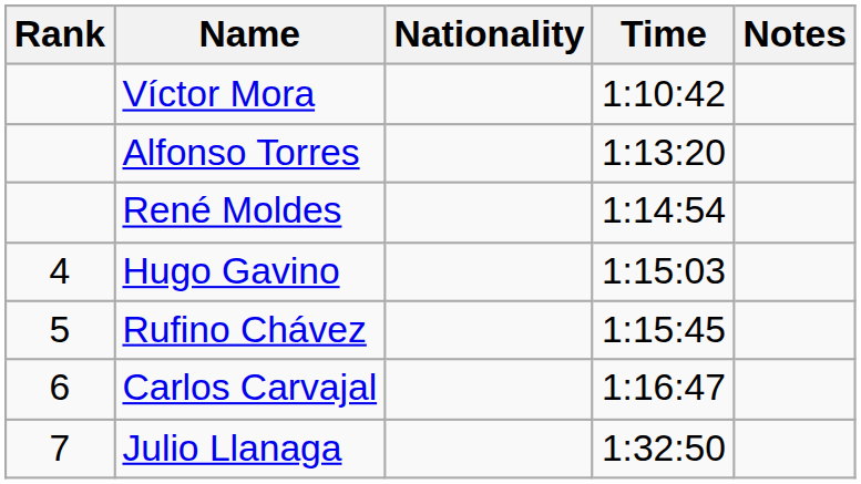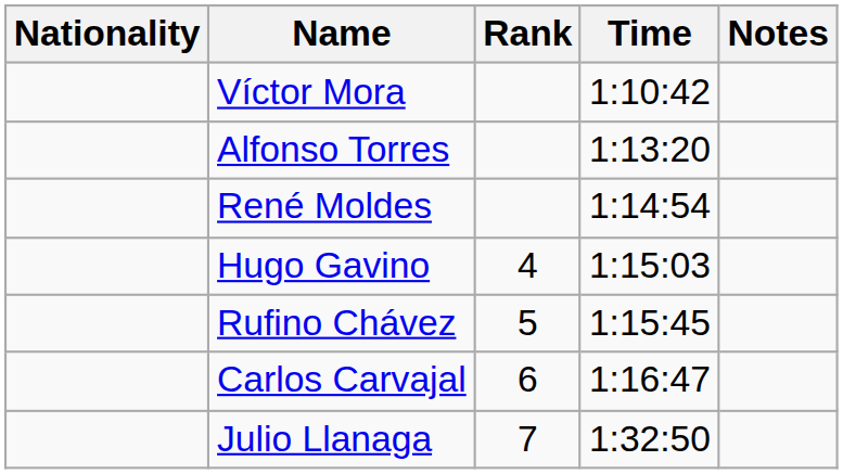columns swapped: Rank <-> Nationality
